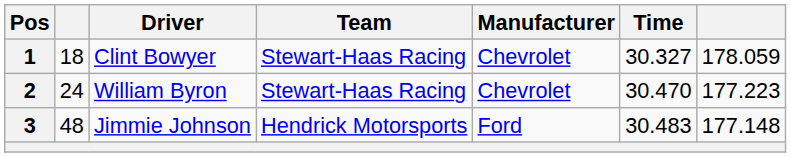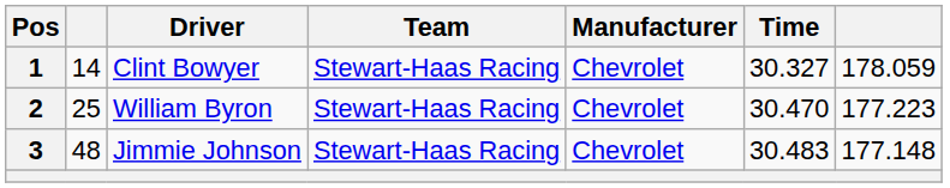1 | column 2: 18 -> 14
2 | column 2: 24 -> 25
3 | Team: Hendrick Motorsports -> Stewart-Haas Racing
3 | Manufacturer: Ford -> Chevrolet
